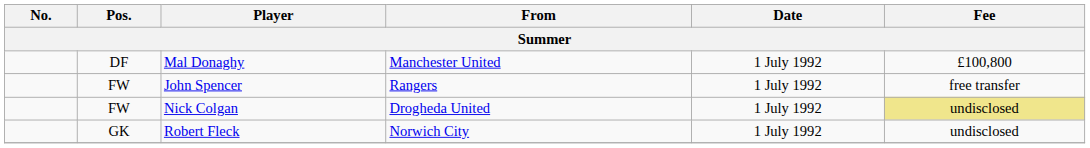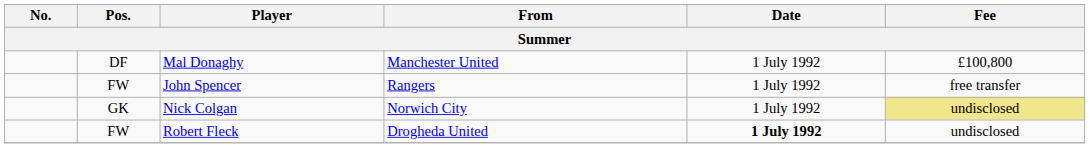Nick Colgan | Pos.: FW -> GK
Nick Colgan | From: Drogheda United -> Norwich City
Robert Fleck | Pos.: GK -> FW
Robert Fleck | From: Norwich City -> Drogheda United
Robert Fleck | Date: normal -> bold
